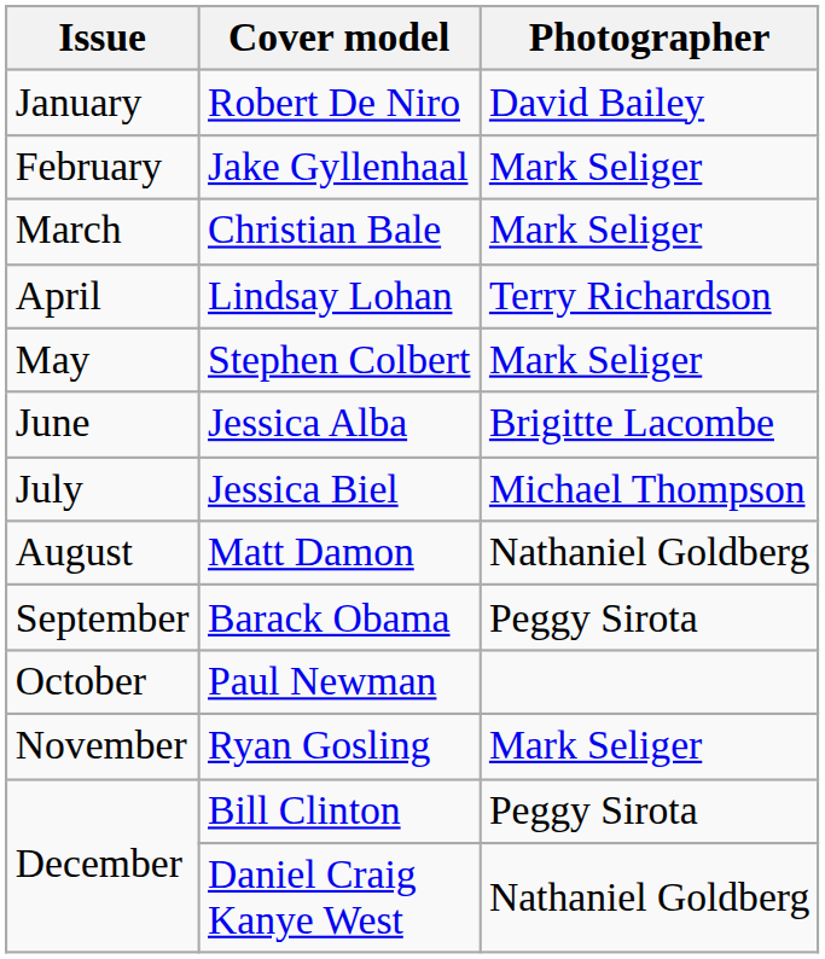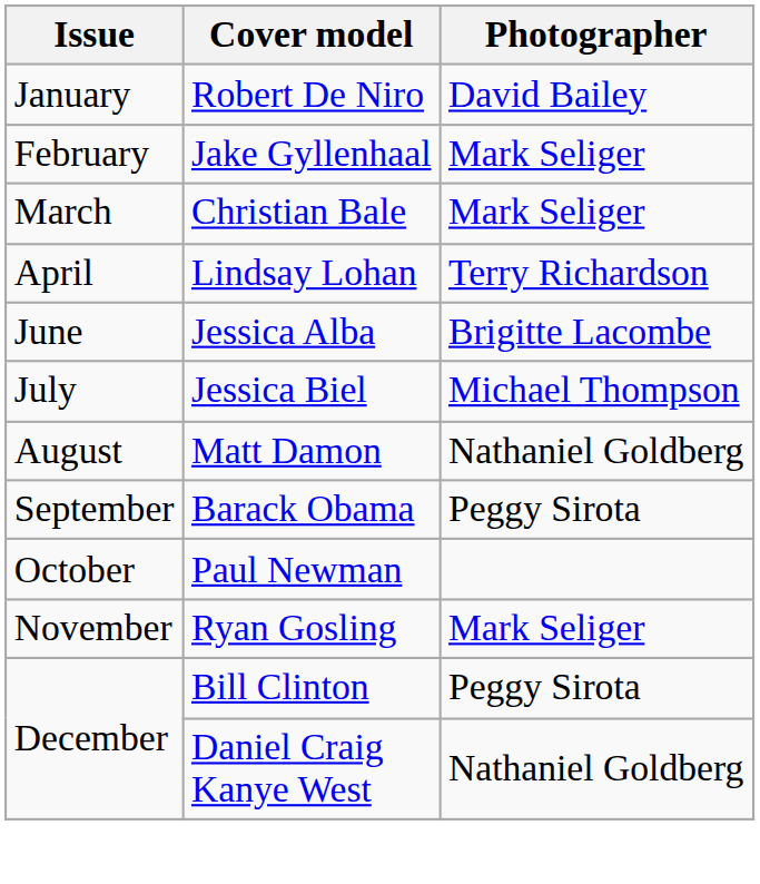- row: May | Stephen Colbert | Mark Seliger
